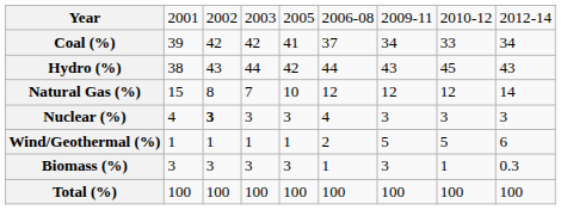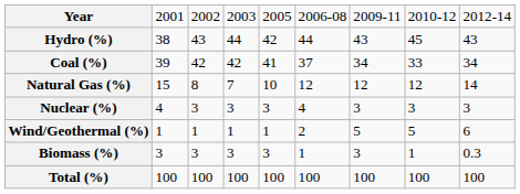rows swapped: Hydro (%) <-> Coal (%)
Nuclear (%) | column 3: bold -> normal
